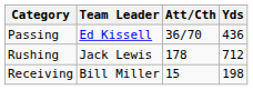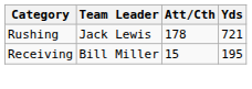- row: Passing | Ed Kissell | 36/70 | 436
Rushing | Yds: 712 -> 721
Receiving | Yds: 198 -> 195
